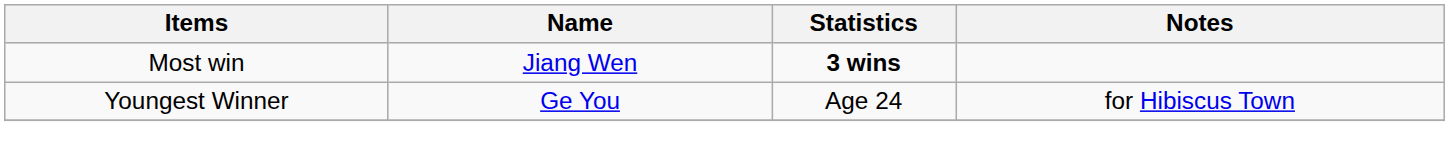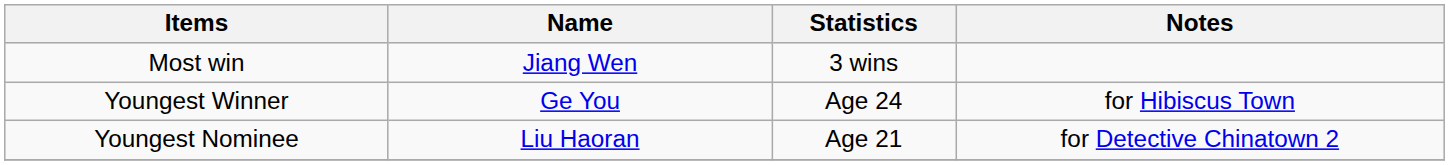Most win | Statistics: bold -> normal
+ row: Youngest Nominee | Liu Haoran | Age 21 | for Detective Chinatown 2
